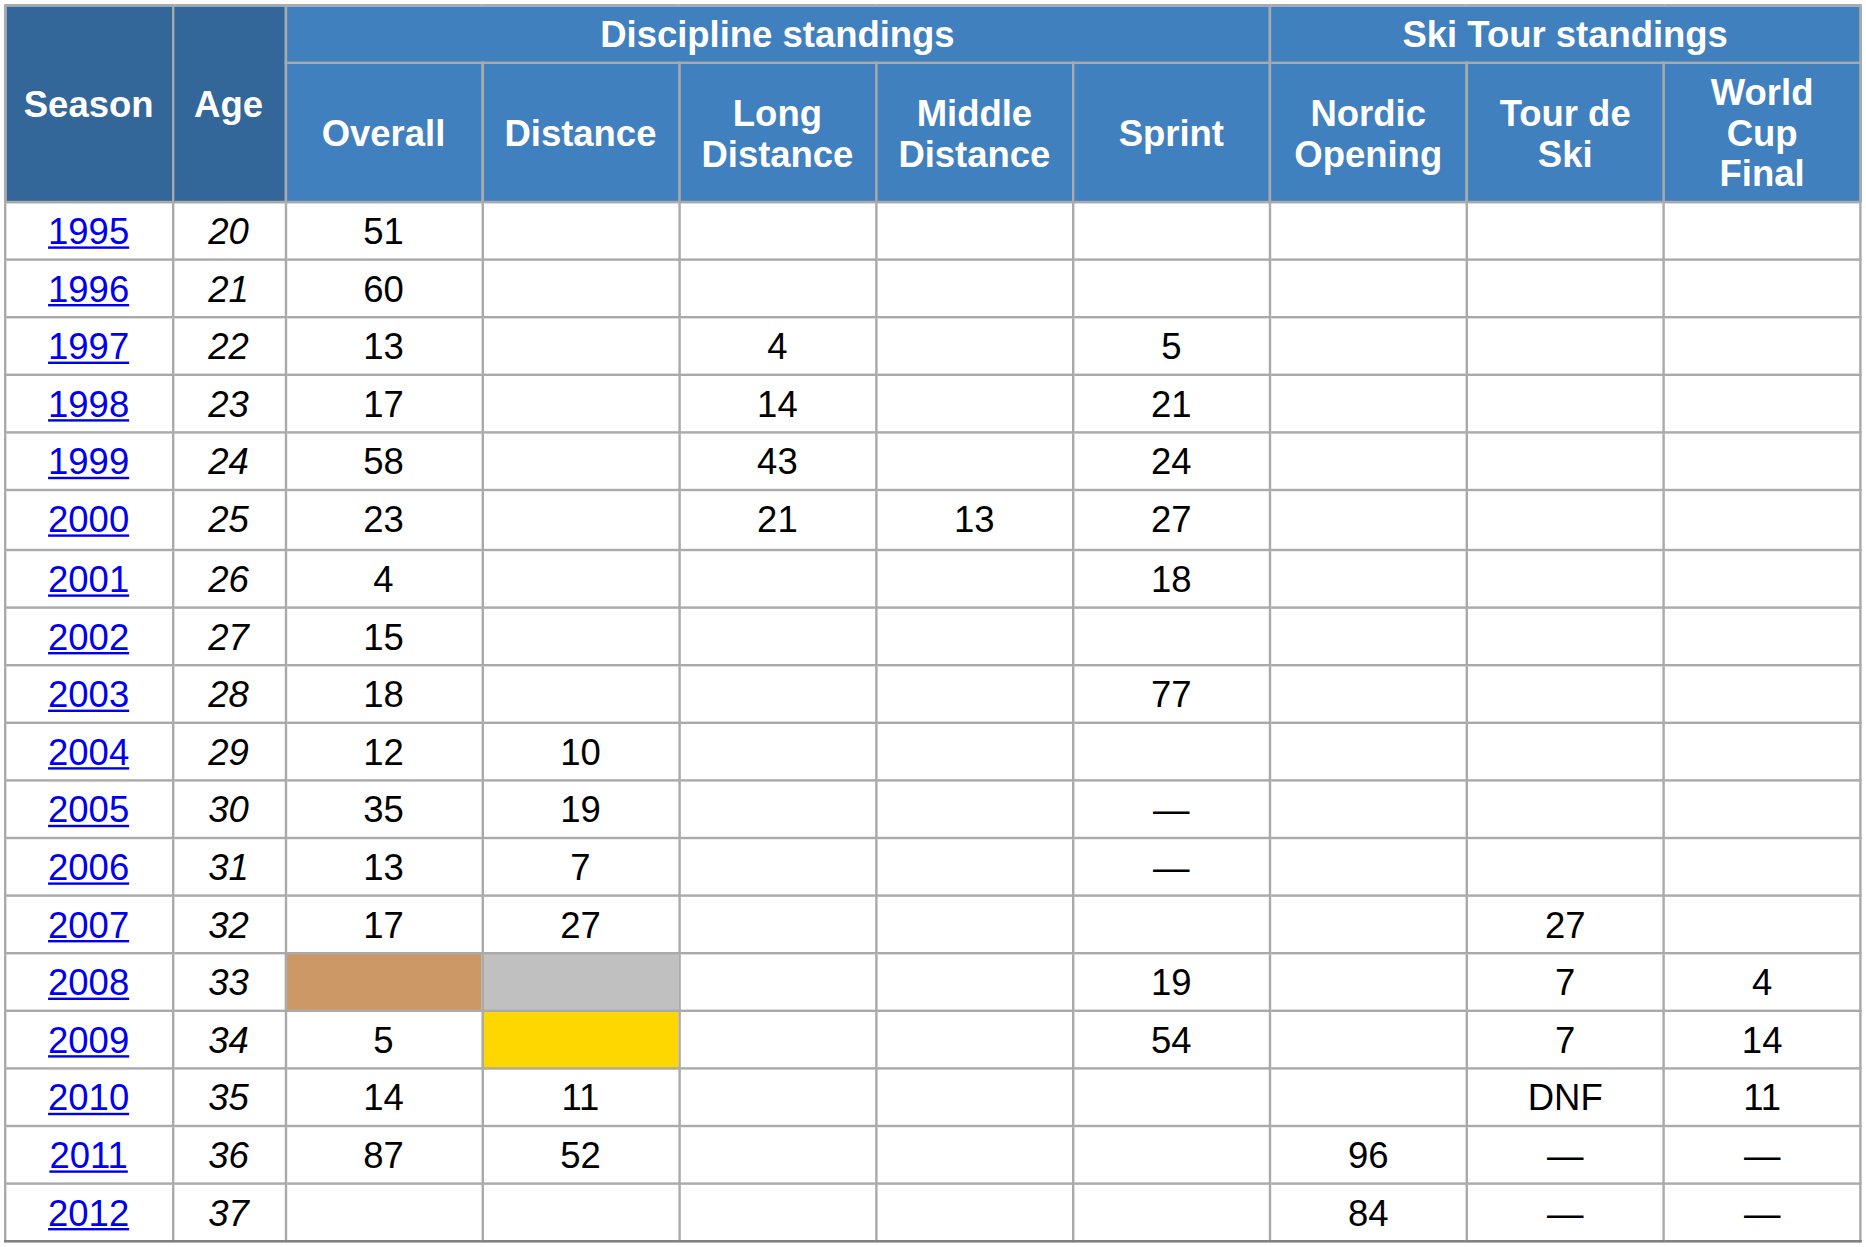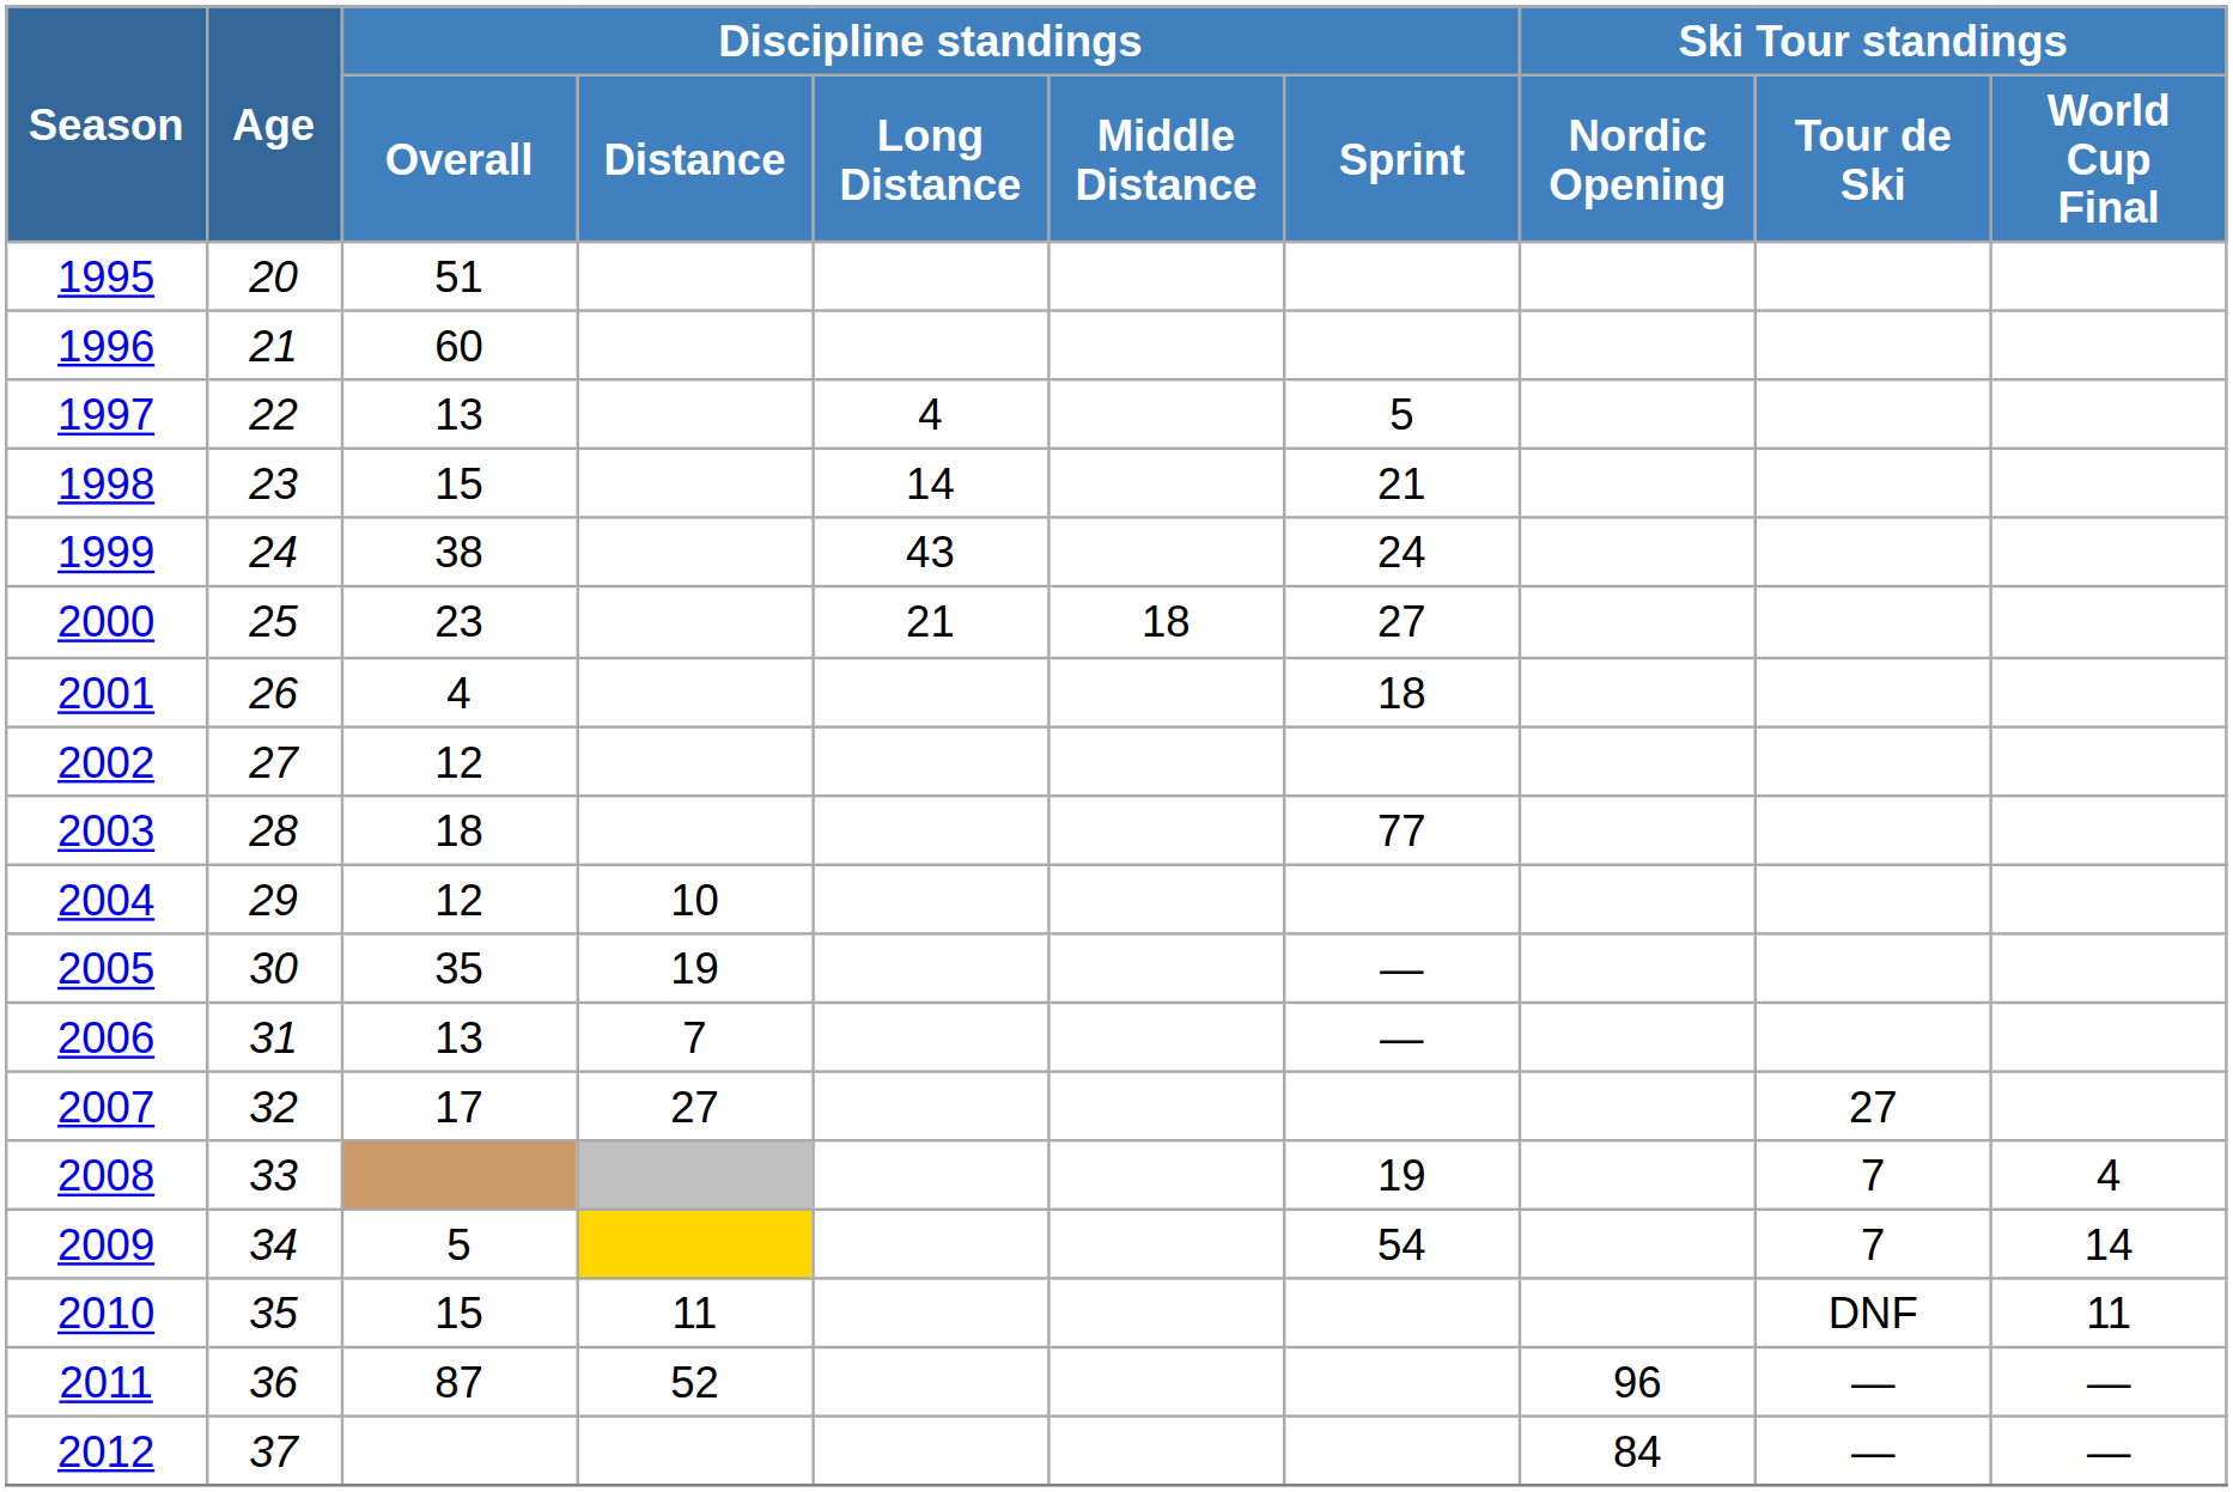1998 | Discipline standings / Overall: 17 -> 15
1999 | Discipline standings / Overall: 58 -> 38
2000 | Discipline standings / Middle Distance: 13 -> 18
2002 | Discipline standings / Overall: 15 -> 12
2010 | Discipline standings / Overall: 14 -> 15
